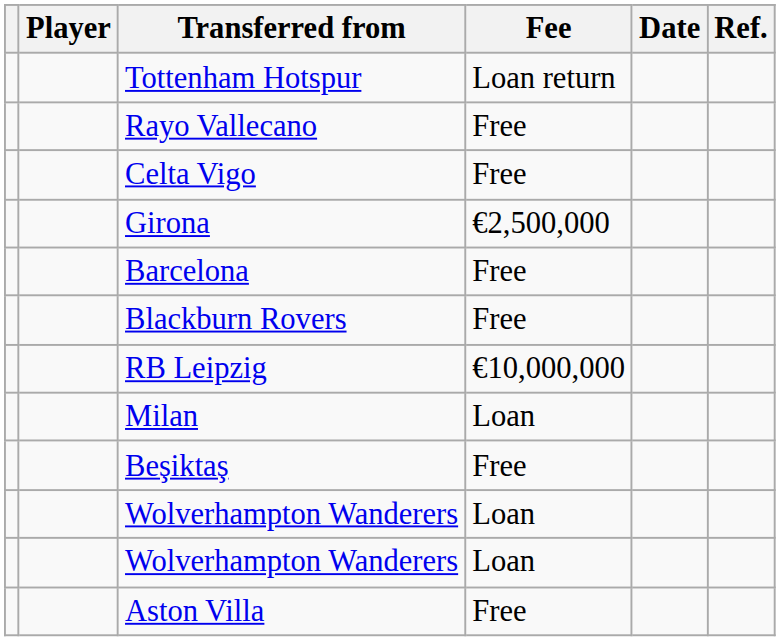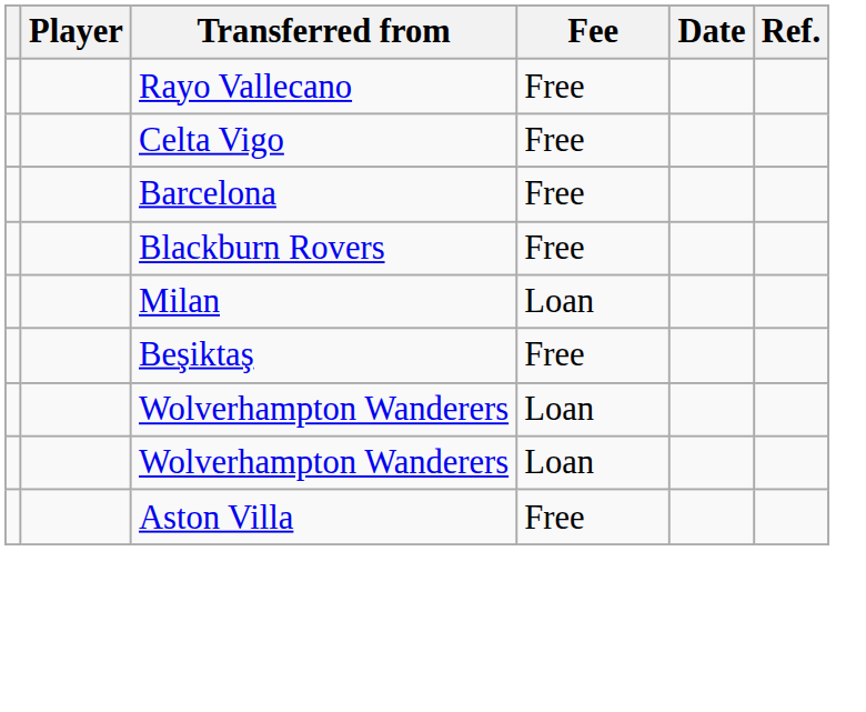- row: Tottenham Hotspur | Loan return
- row: Girona | €2,500,000
- row: RB Leipzig | €10,000,000
